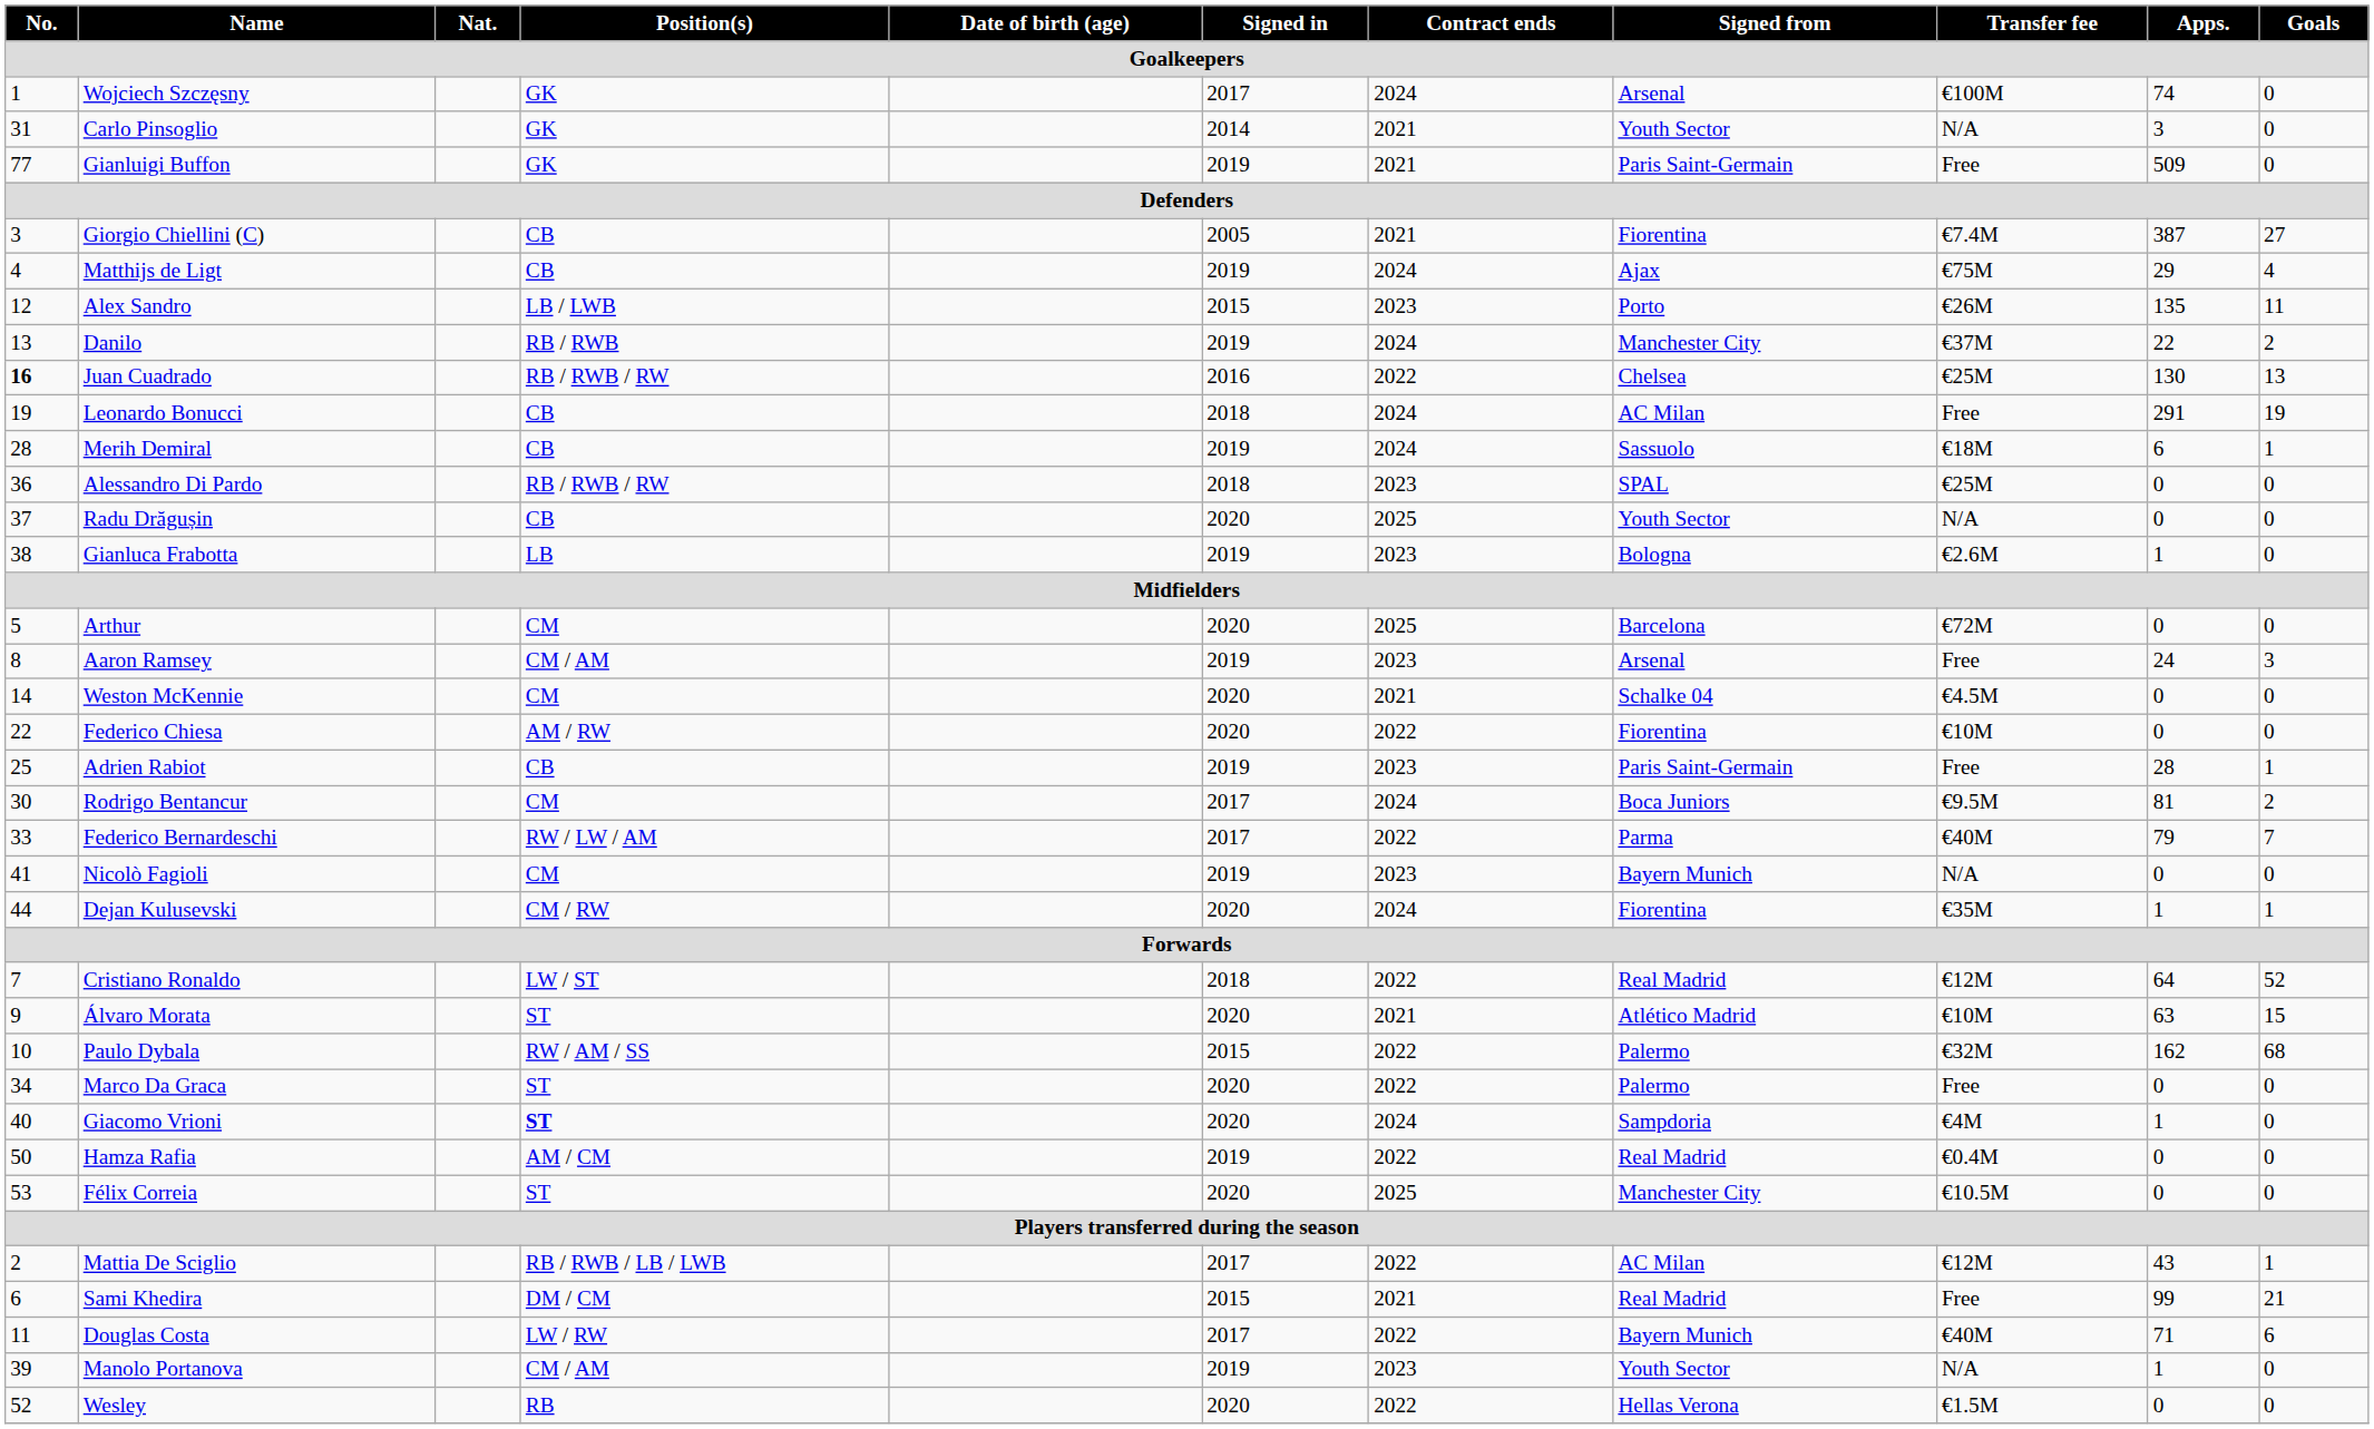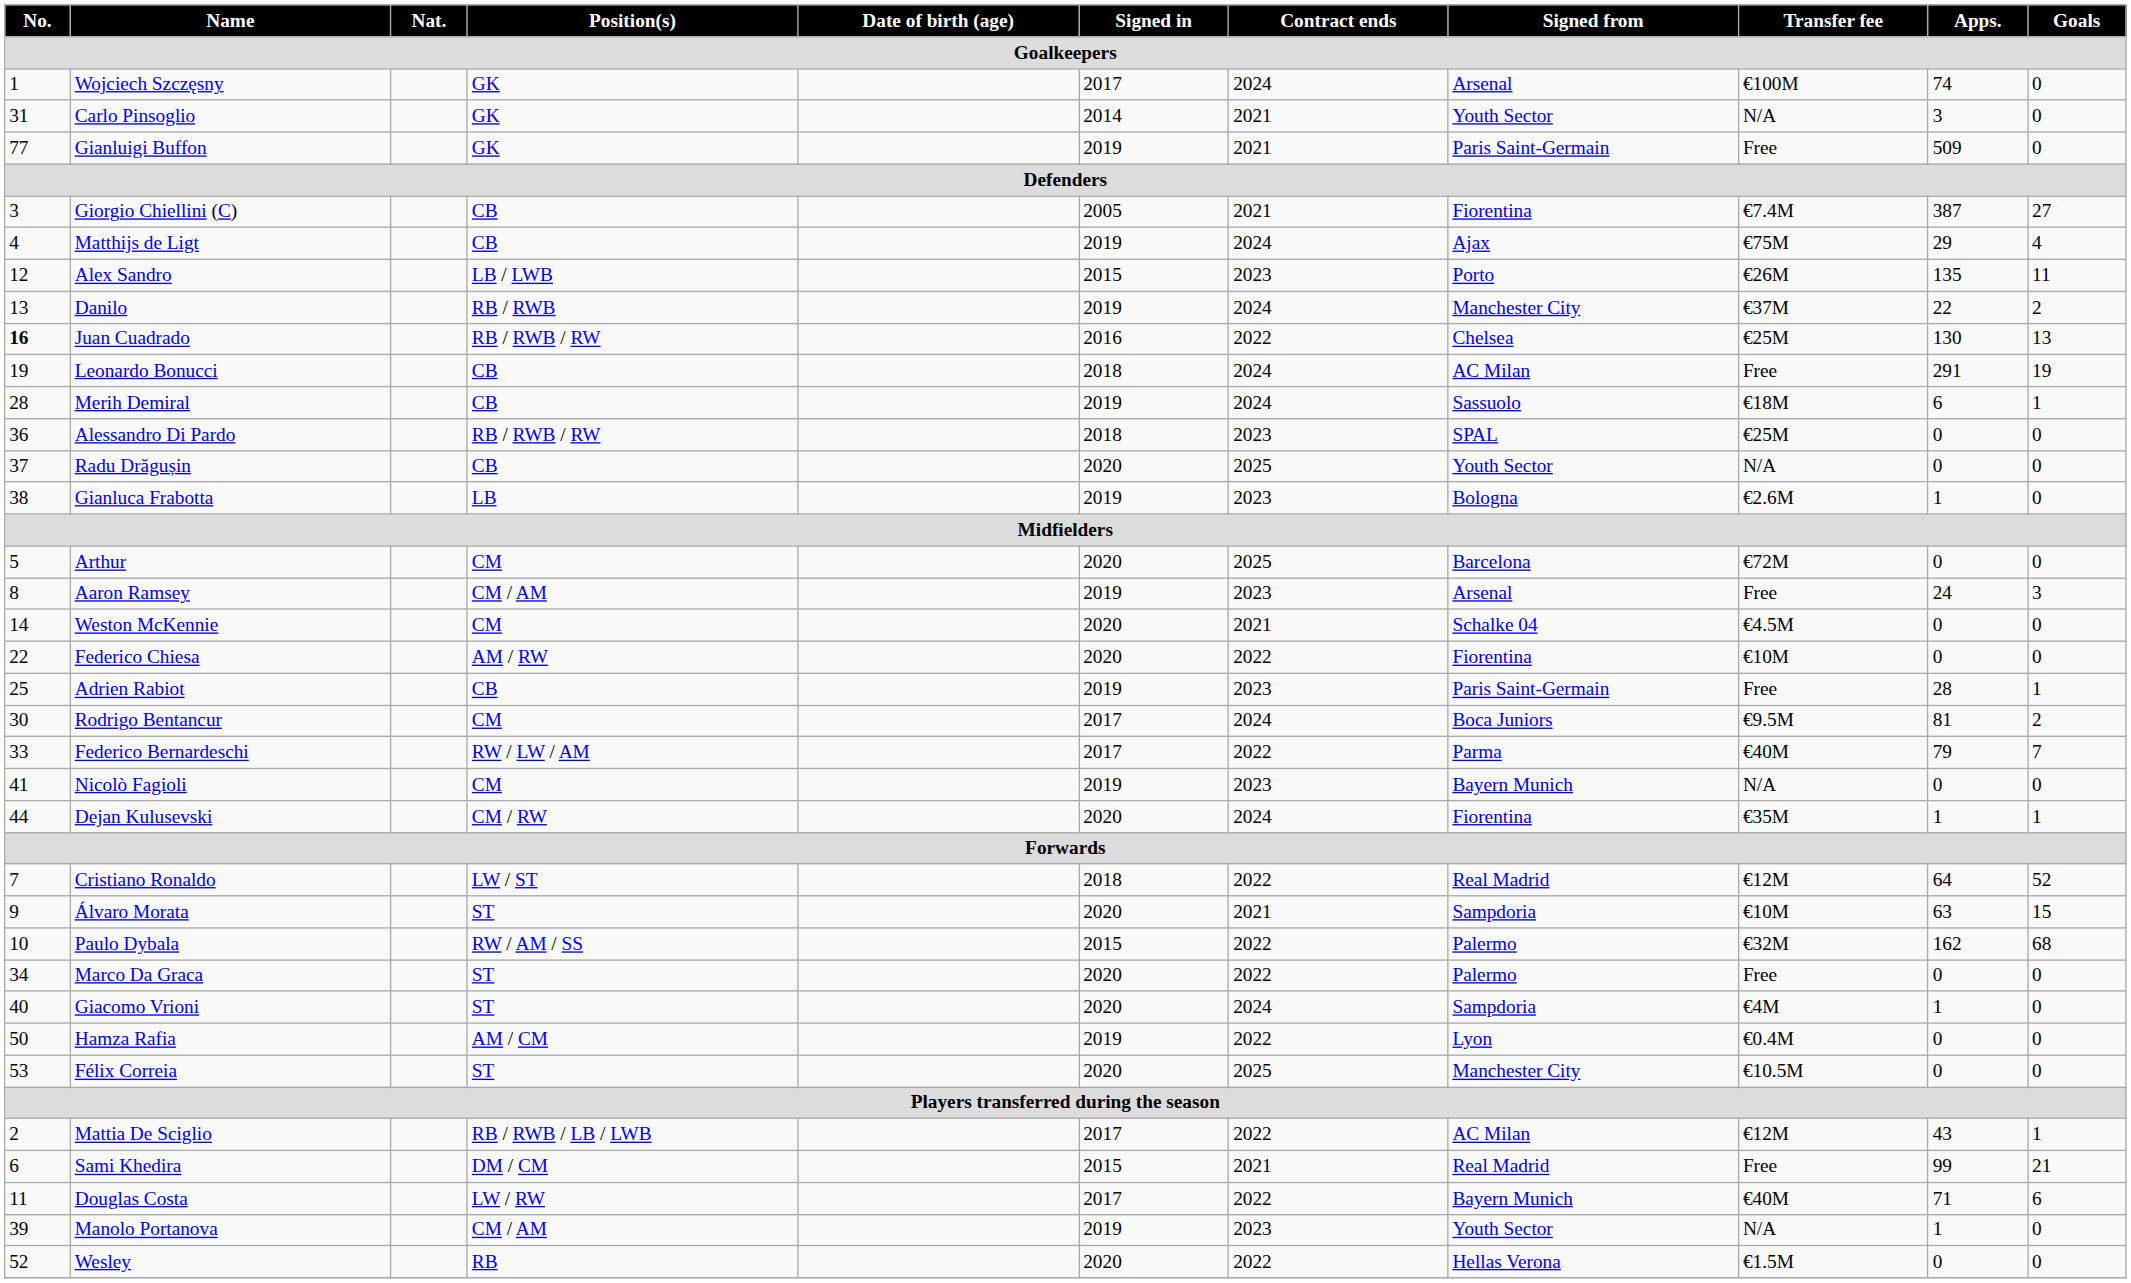Álvaro Morata | Signed from: Atlético Madrid -> Sampdoria
Giacomo Vrioni | Position(s): bold -> normal
Hamza Rafia | Signed from: Real Madrid -> Lyon
